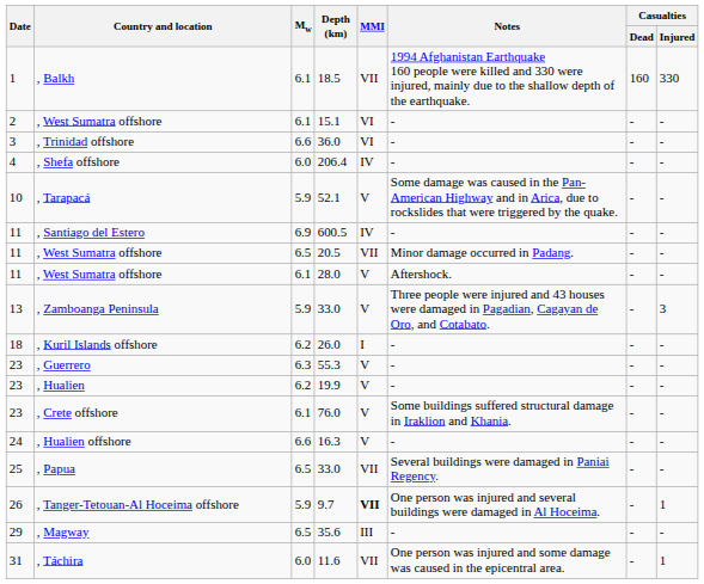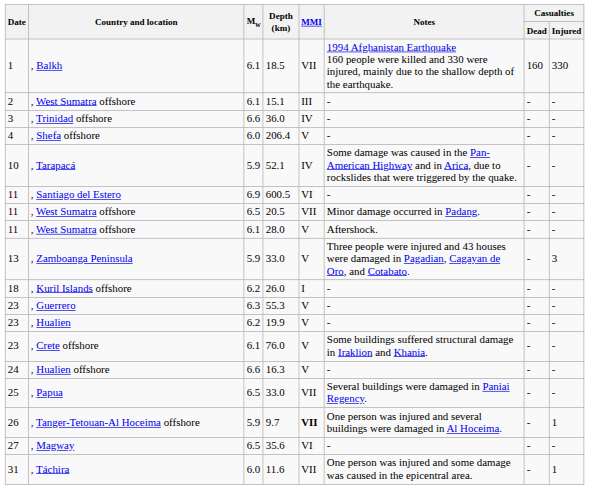15.1 | MMI: VI -> III
36.0 | MMI: VI -> IV
206.4 | MMI: IV -> V
52.1 | MMI: V -> IV
600.5 | MMI: IV -> VI
35.6 | Date: 29 -> 27
35.6 | MMI: III -> VI
